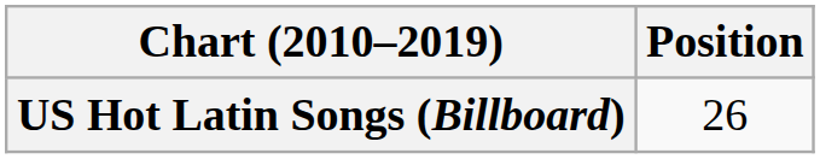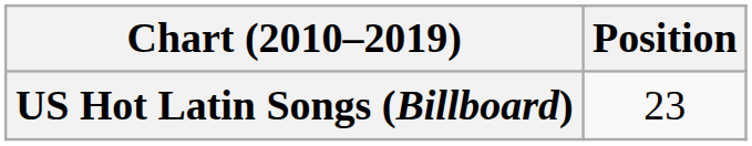US Hot Latin Songs (Billboard) | Position: 26 -> 23
